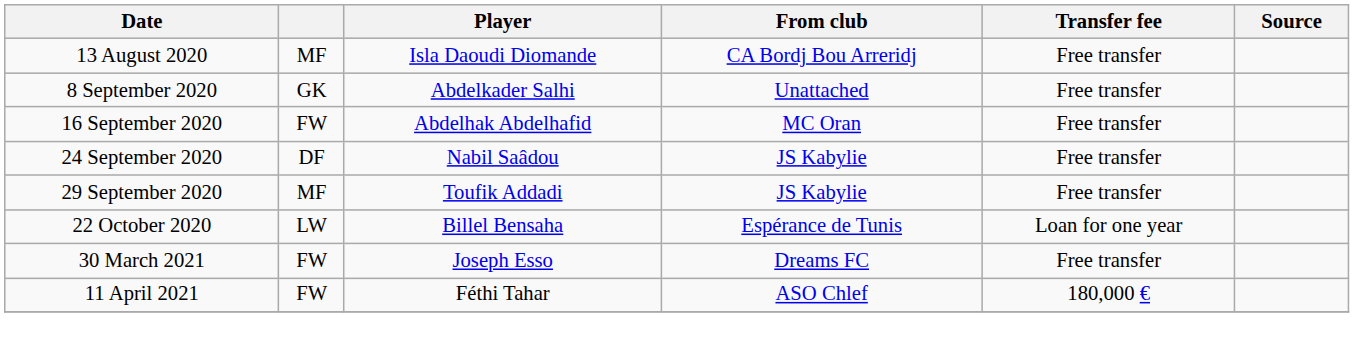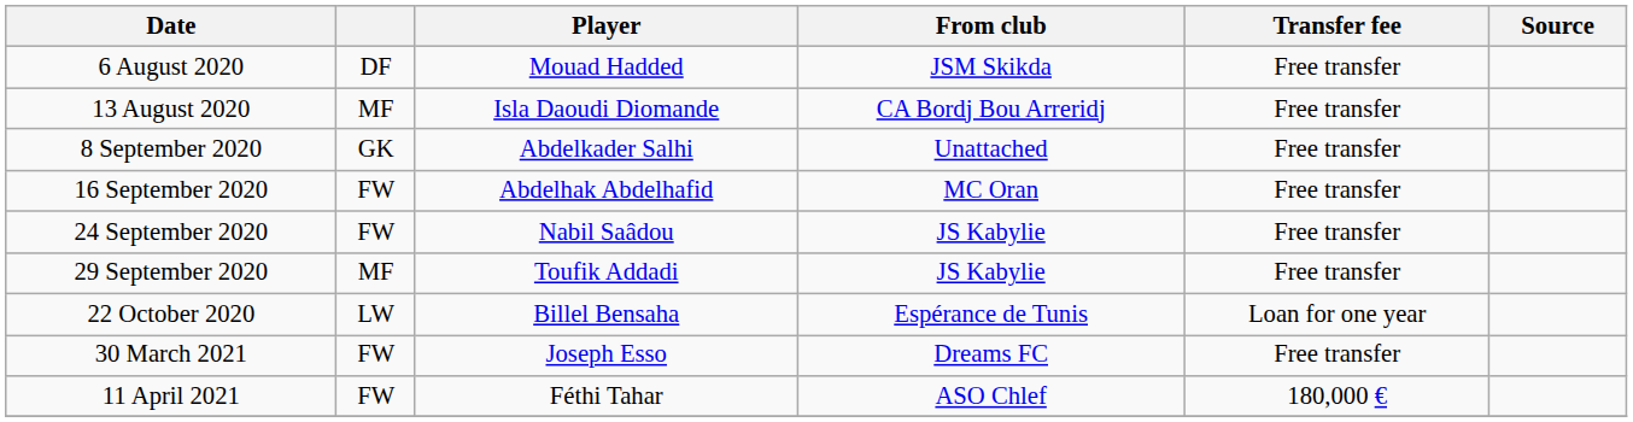+ row: 6 August 2020 | DF | Mouad Hadded | JSM Skikda | Free transfer
24 September 2020 | column 2: DF -> FW
